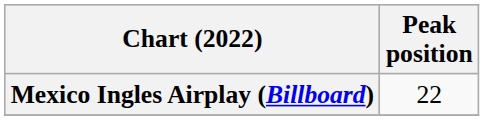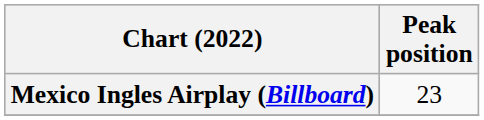Mexico Ingles Airplay (Billboard) | Peak position: 22 -> 23
